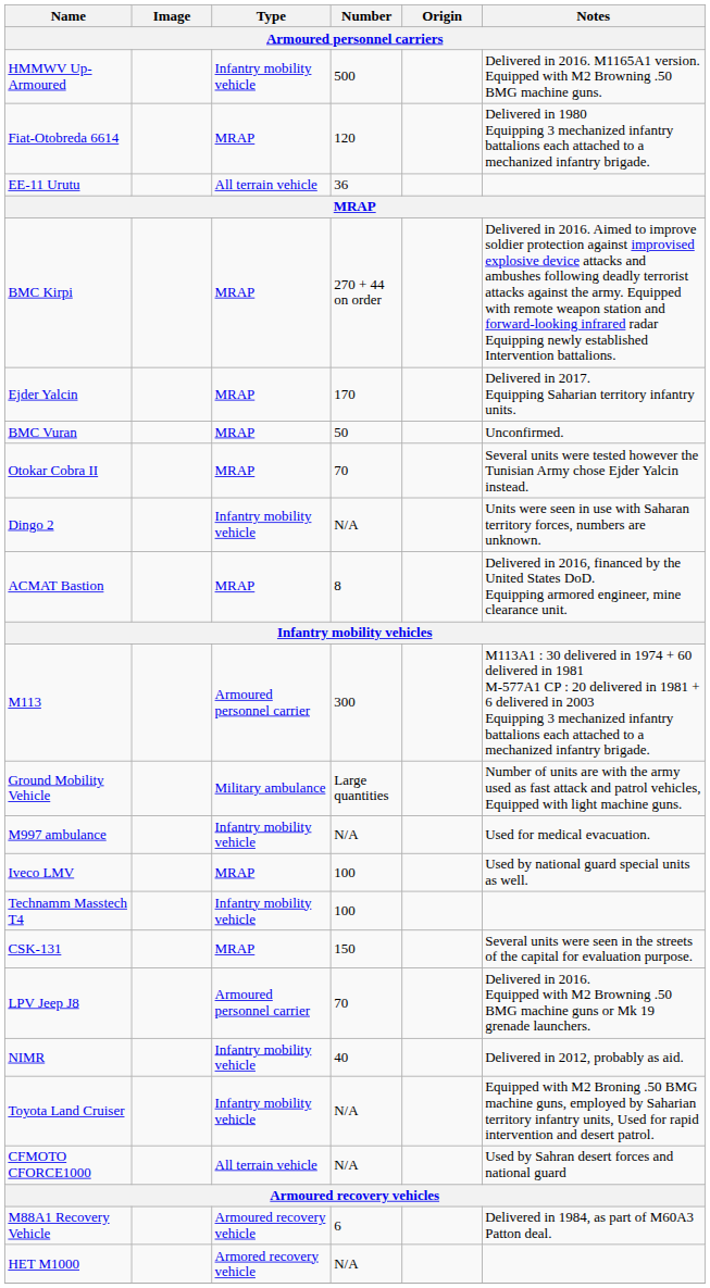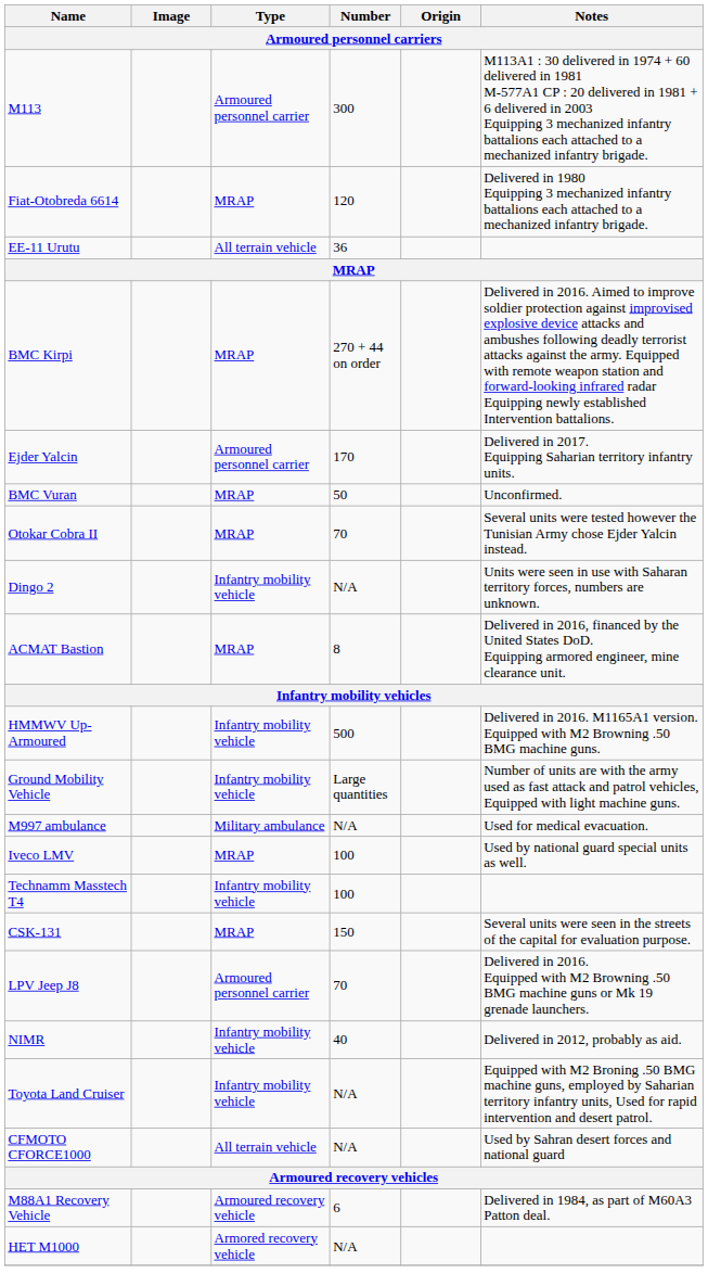rows swapped: M113 <-> HMMWV Up-Armoured
Ejder Yalcin | Type: MRAP -> Armoured personnel carrier
Ground Mobility Vehicle | Type: Military ambulance -> Infantry mobility vehicle
M997 ambulance | Type: Infantry mobility vehicle -> Military ambulance
